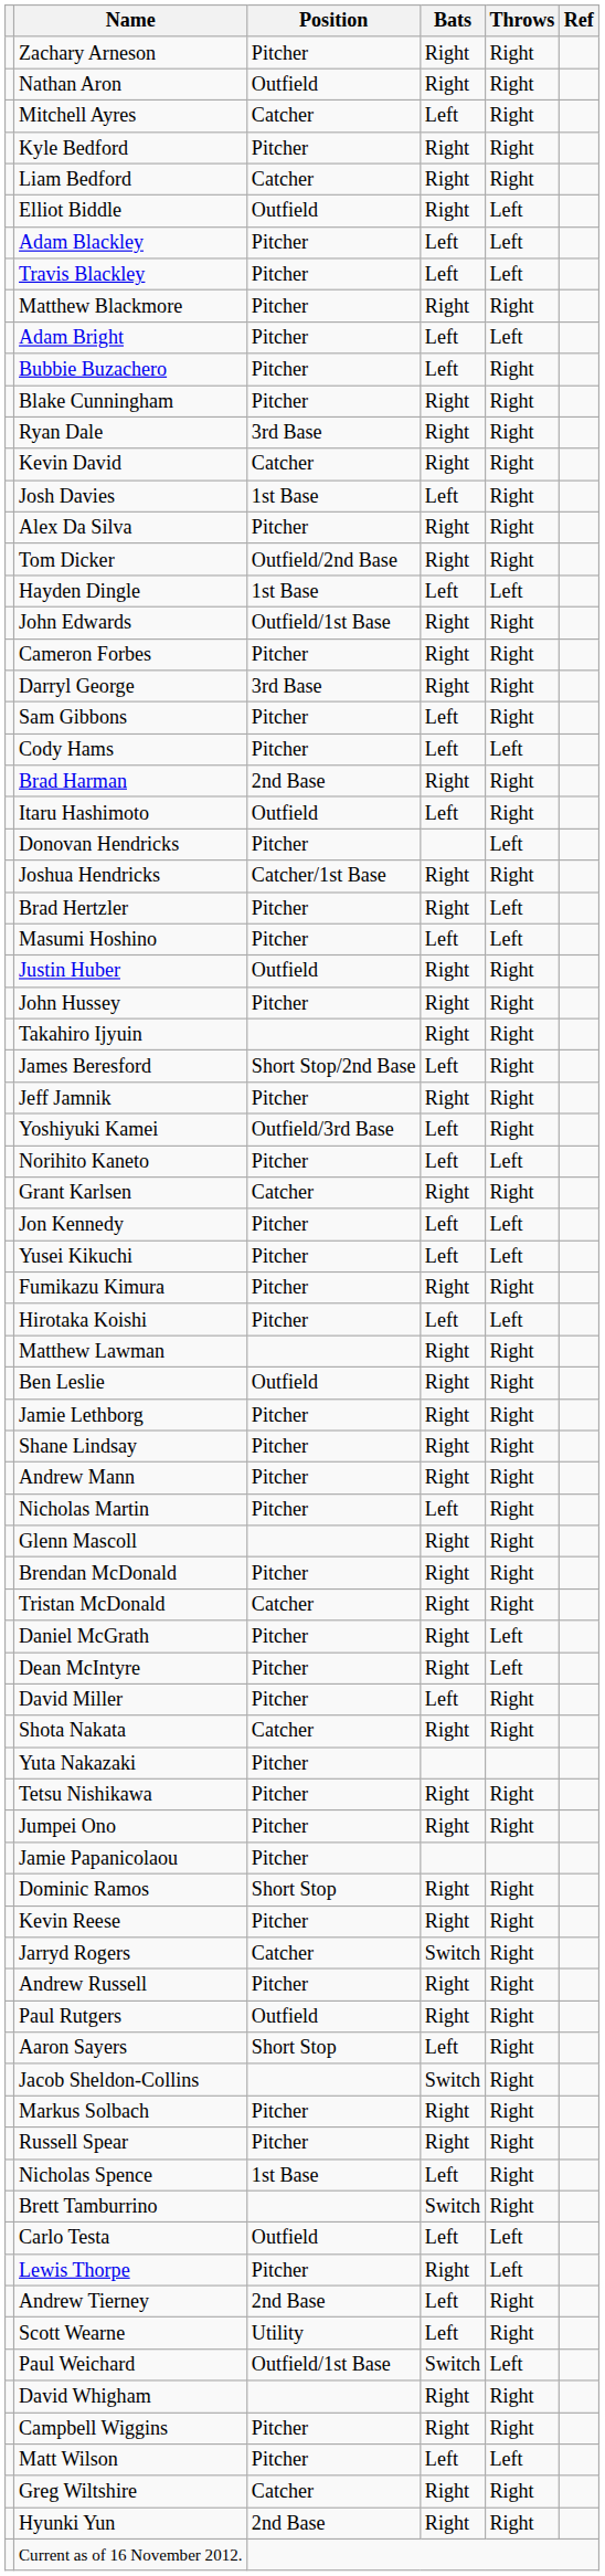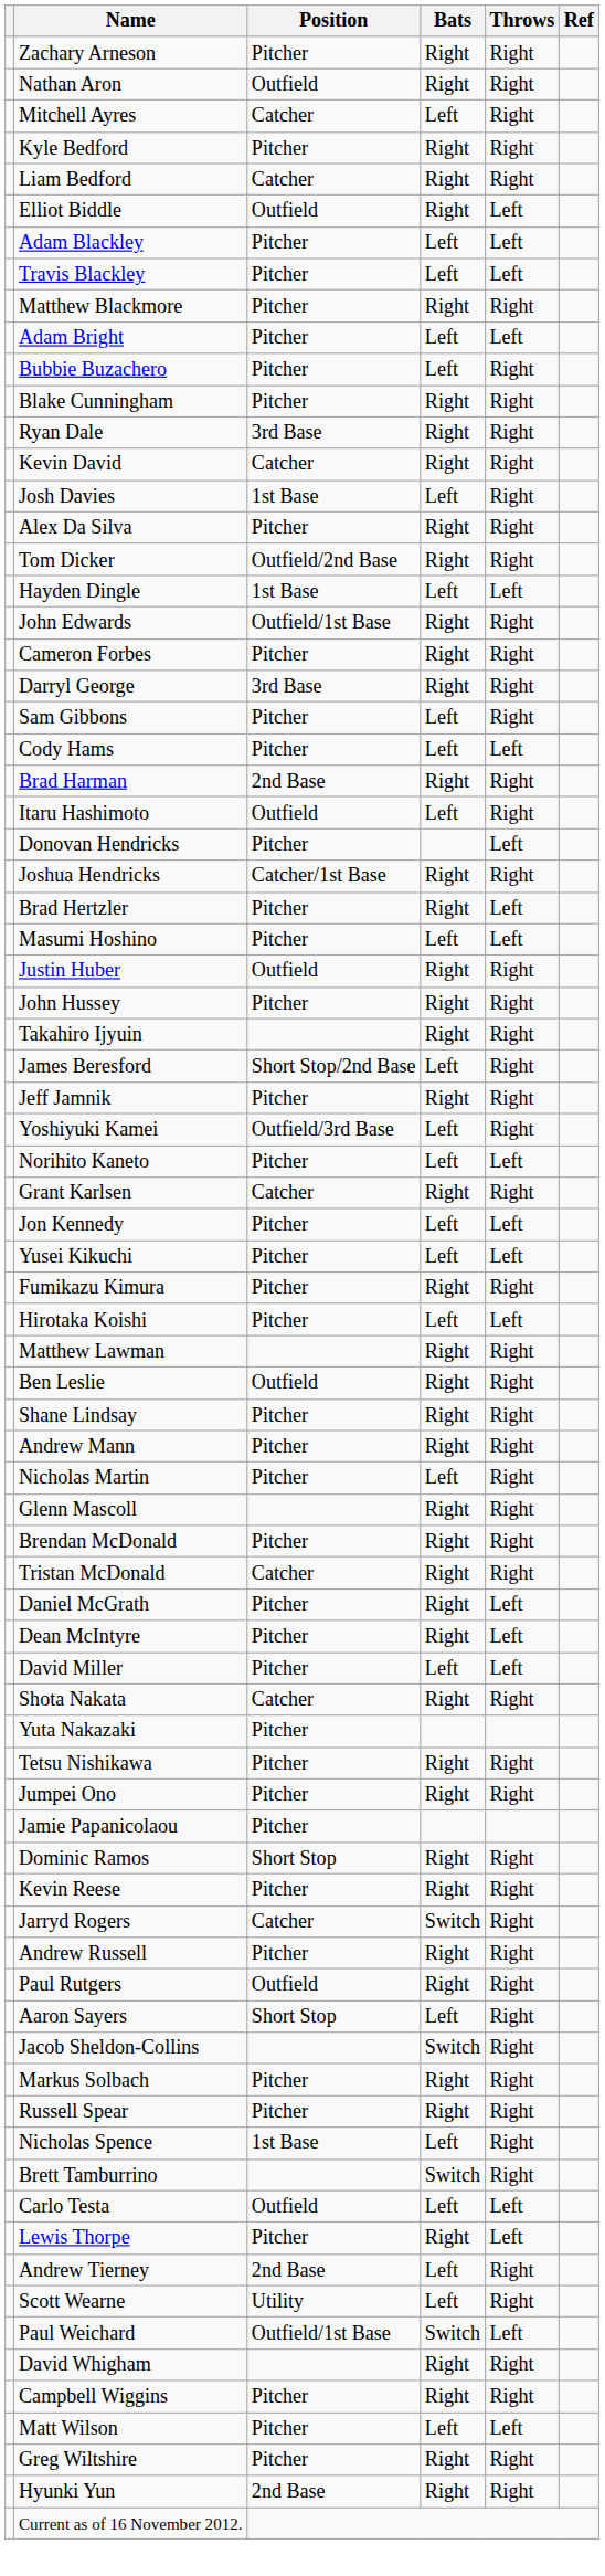- row: Jamie Lethborg | Pitcher | Right | Right
David Miller | Throws: Right -> Left
Greg Wiltshire | Position: Catcher -> Pitcher
